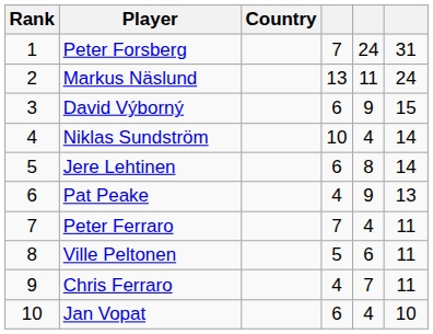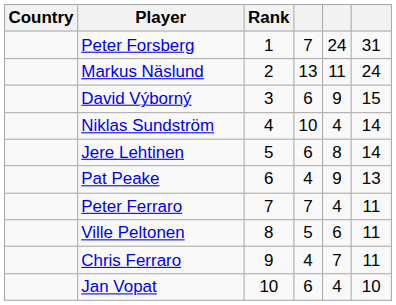columns swapped: Rank <-> Country
